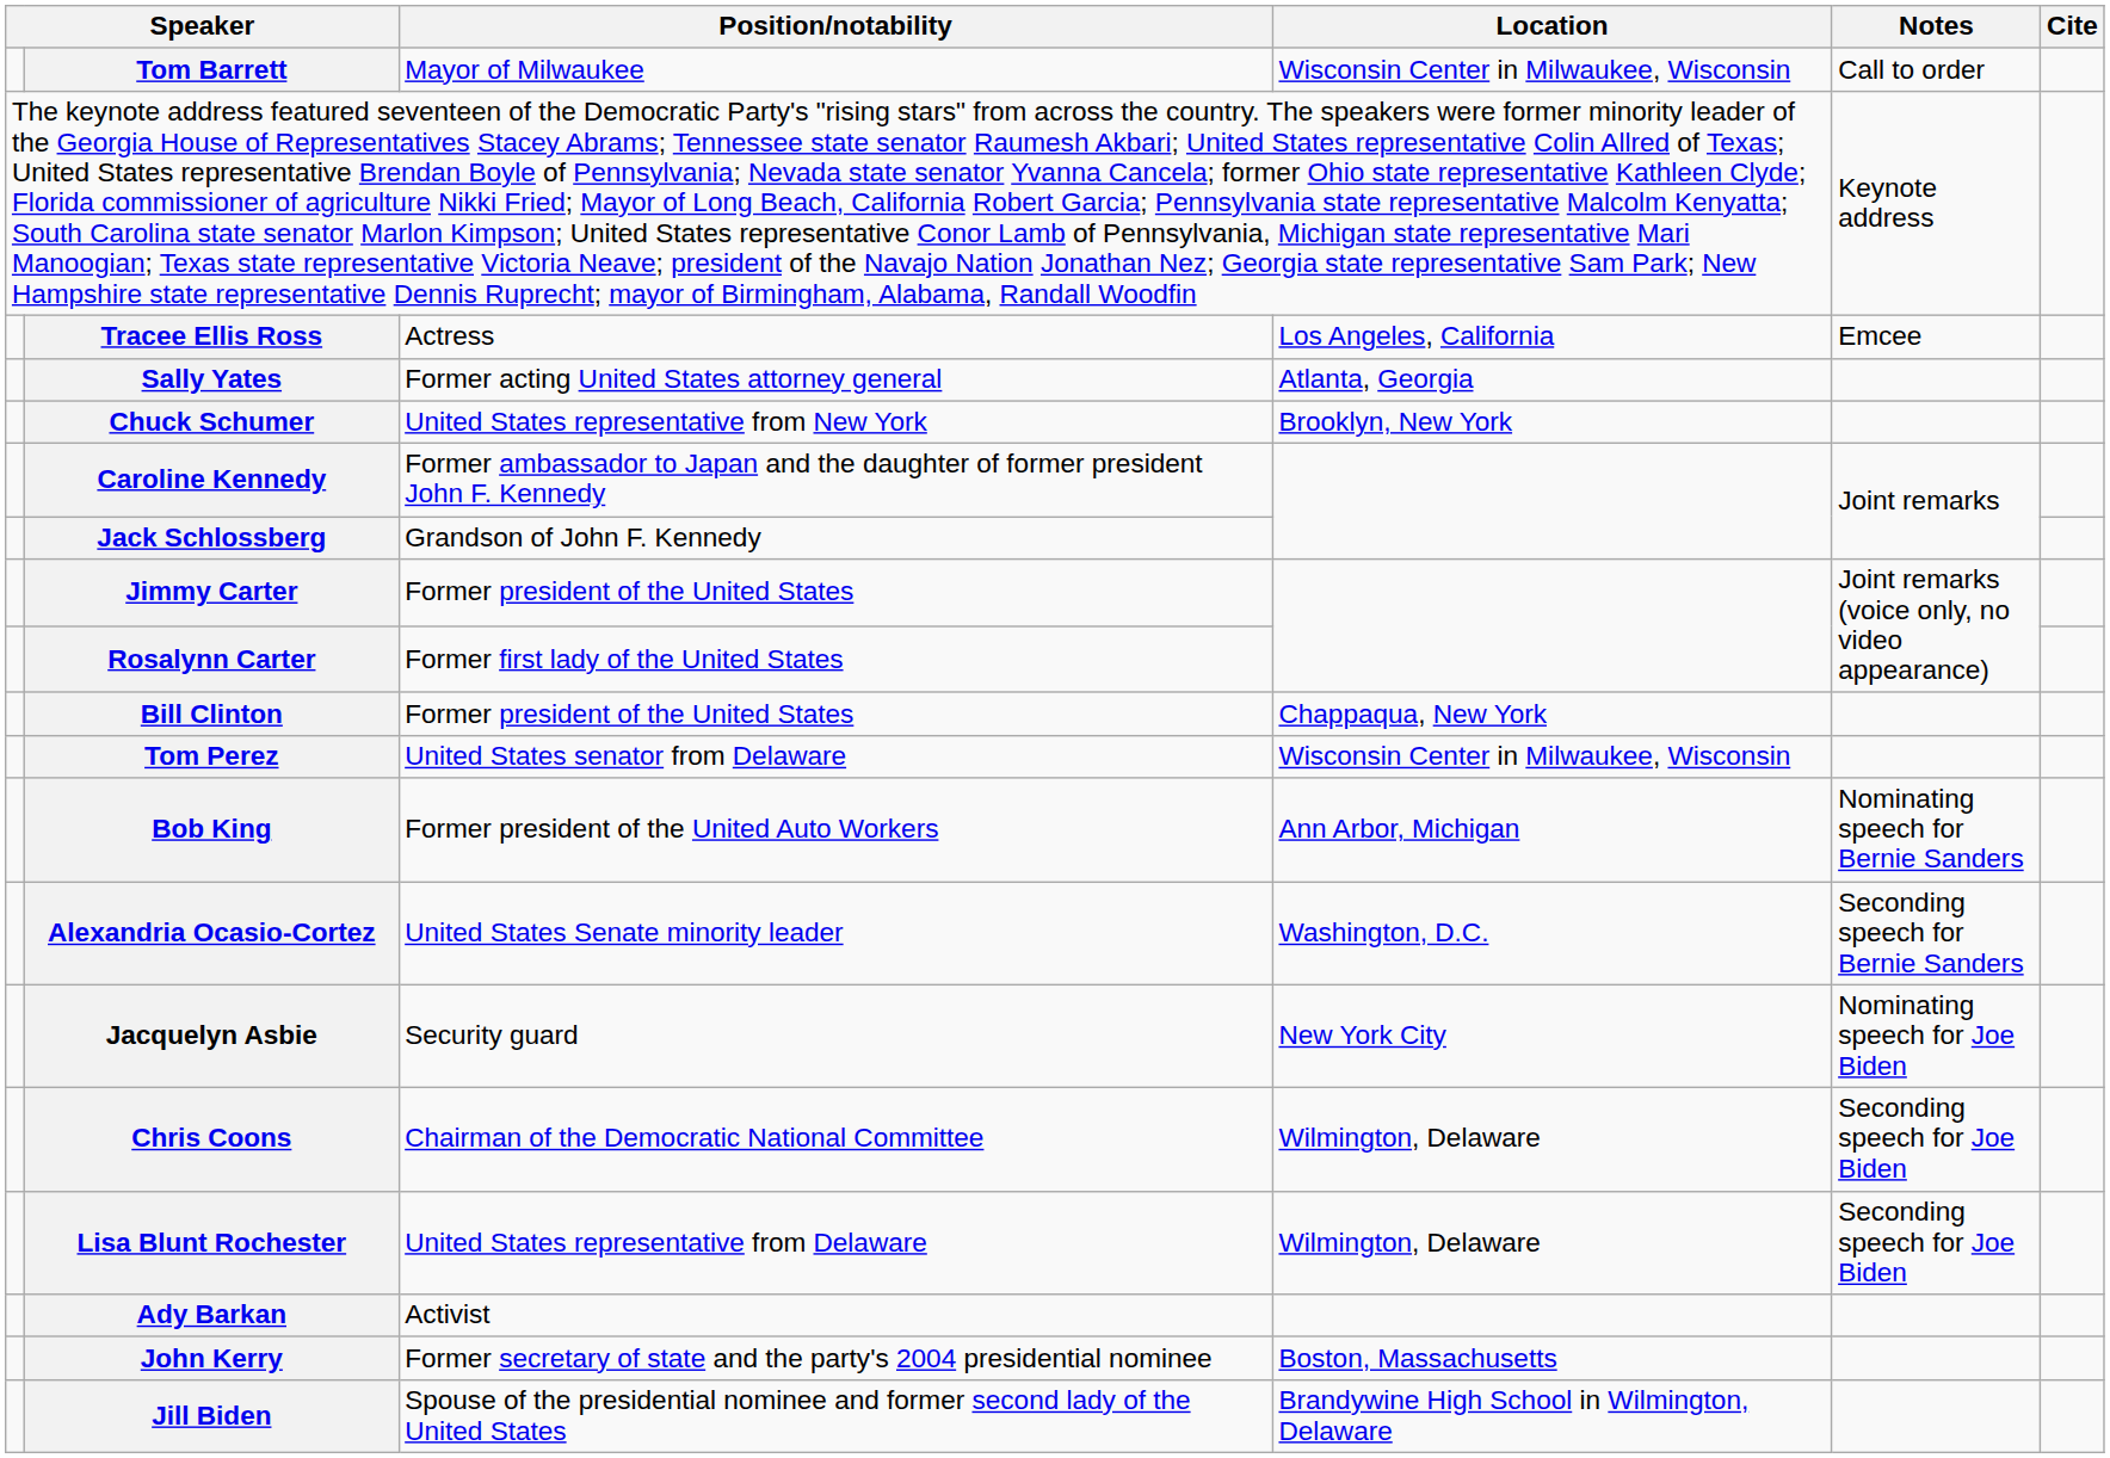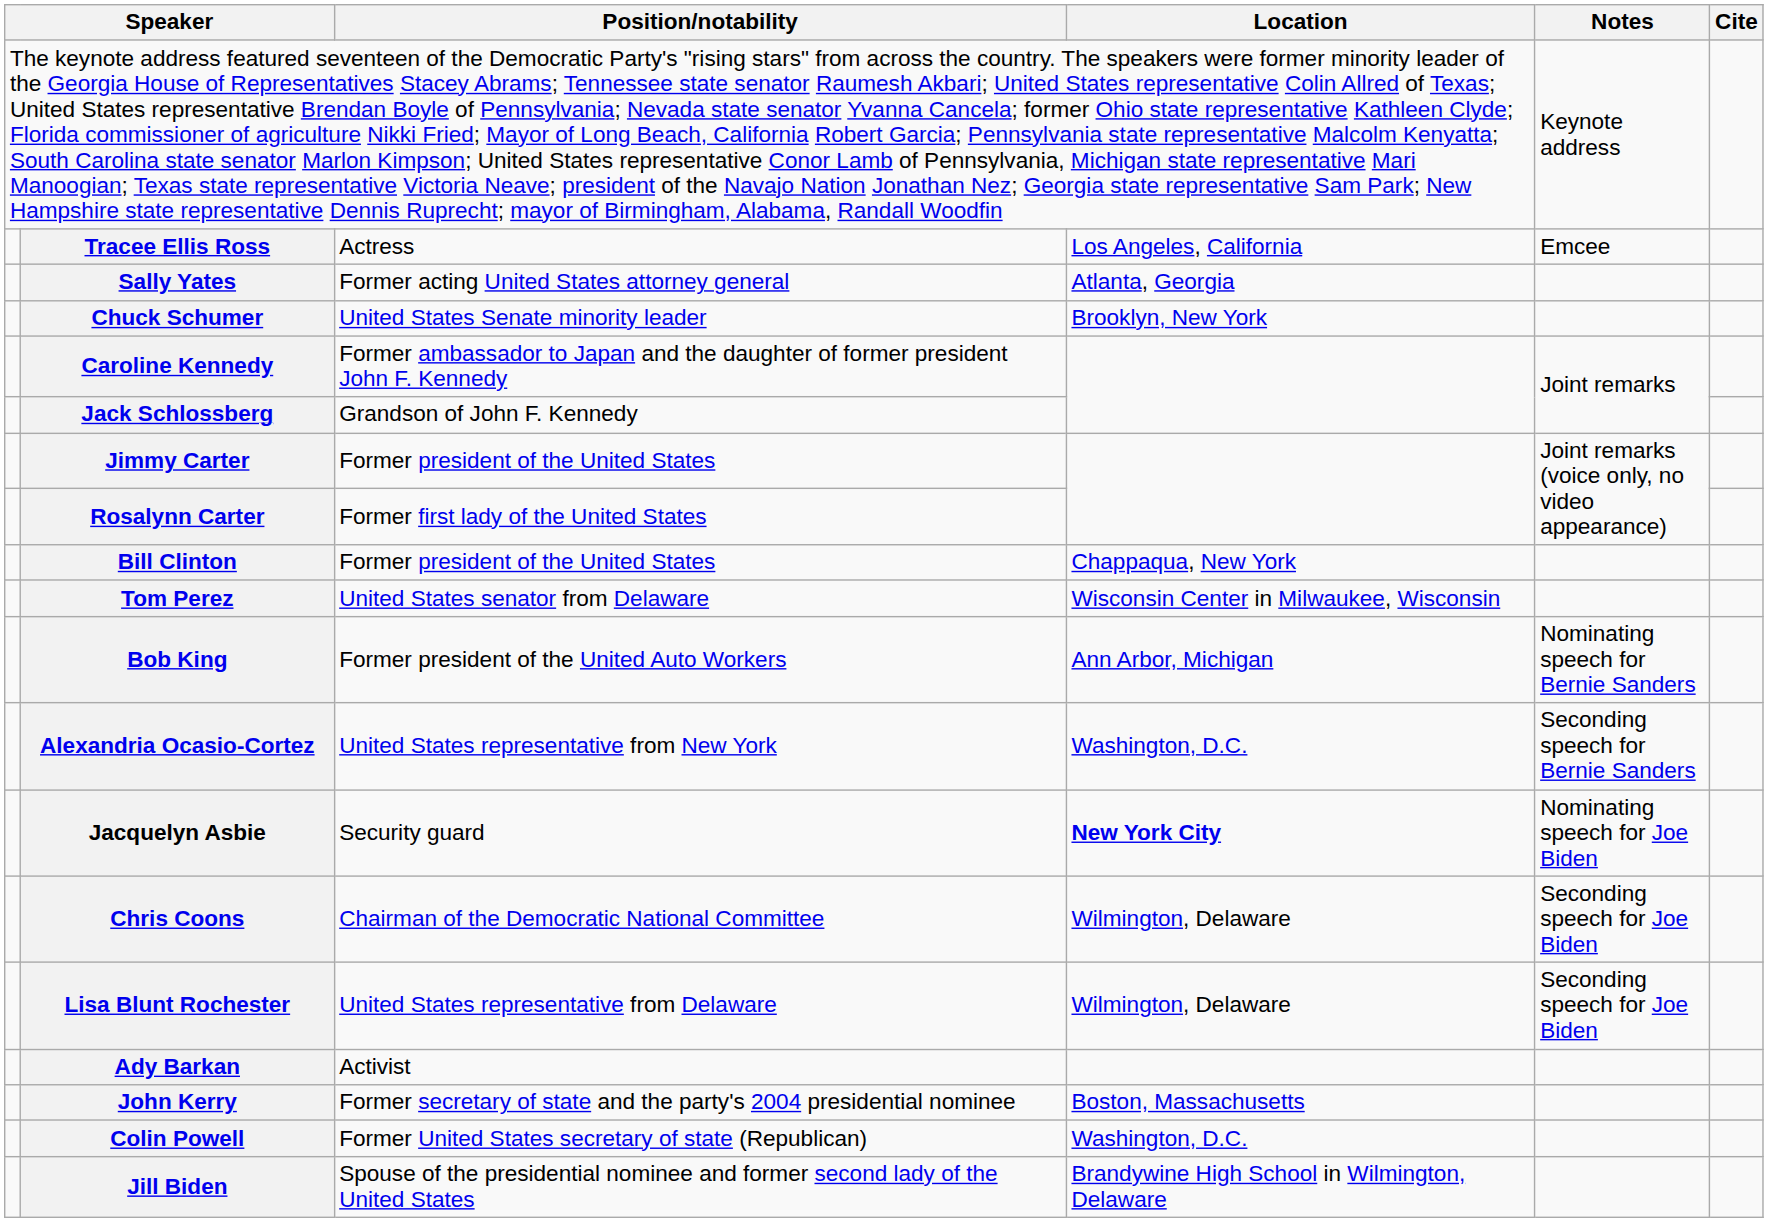- row: Tom Barrett | Mayor of Milwaukee | Wisconsin Center in Milwaukee, Wisconsin | Call to order
Chuck Schumer | Position/notability: United States representative from New York -> United States Senate minority leader
Alexandria Ocasio-Cortez | Position/notability: United States Senate minority leader -> United States representative from New York
Jacquelyn Asbie | Location: normal -> bold
+ row: Colin Powell | Former United States secretary of state (Republican) | Washington, D.C.
